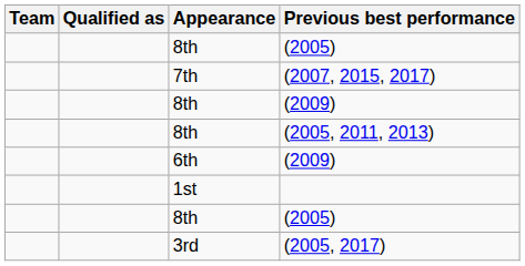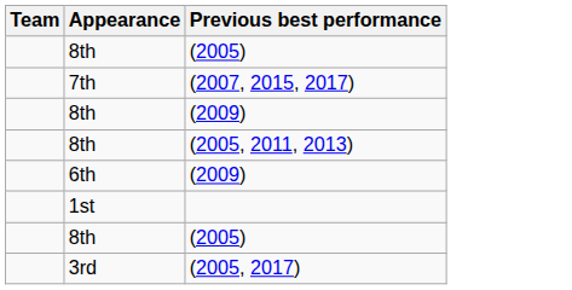- column: Qualified as
